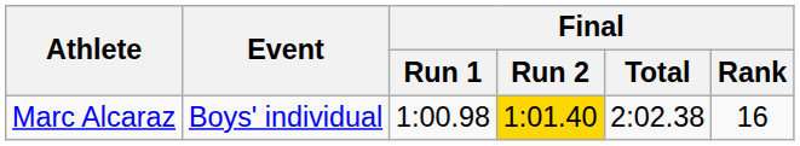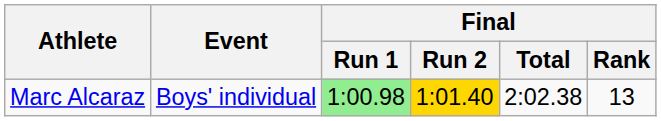Marc Alcaraz | Final / Run 1: no background -> lightgreen background
Marc Alcaraz | Final / Rank: 16 -> 13
